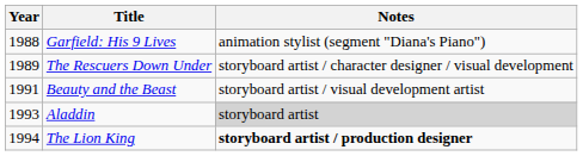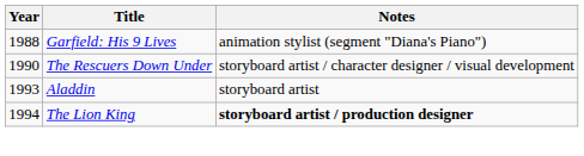The Rescuers Down Under | Year: 1989 -> 1990
- row: 1991 | Beauty and the Beast | storyboard artist / visual development artist
Aladdin | Notes: lightgrey background -> no background
